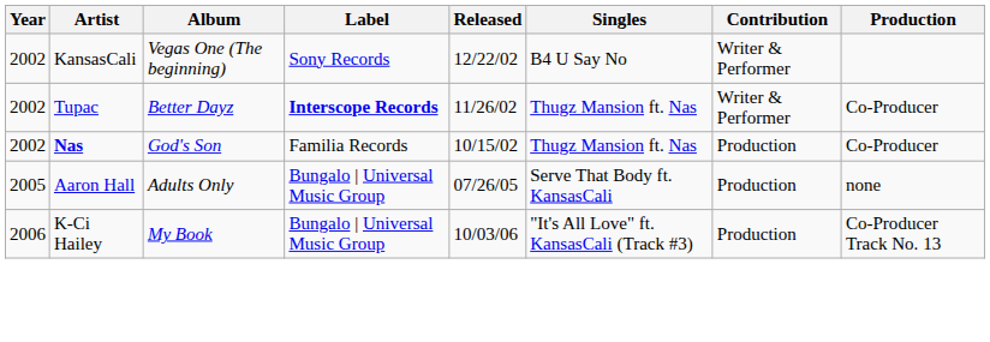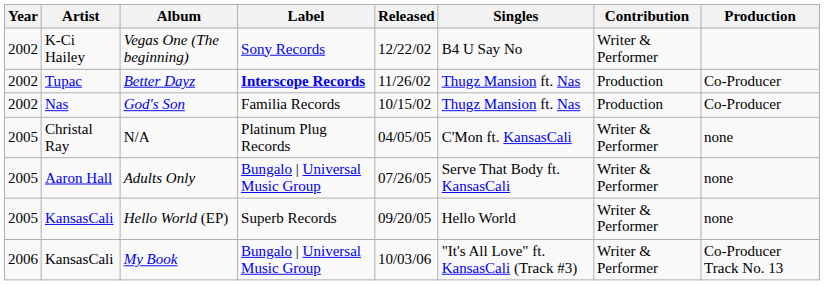Vegas One (The beginning) | Artist: KansasCali -> K-Ci Hailey
Better Dayz | Contribution: Writer & Performer -> Production
God's Son | Artist: bold -> normal
+ row: 2005 | Christal Ray | N/A | Platinum Plug Records | 04/05/05 | C'Mon ft. KansasCali | Writer & Performer | none
Adults Only | Contribution: Production -> Writer & Performer
+ row: 2005 | KansasCali | Hello World (EP) | Superb Records | 09/20/05 | Hello World | Writer & Performer | none
My Book | Artist: K-Ci Hailey -> KansasCali
My Book | Contribution: Production -> Writer & Performer
